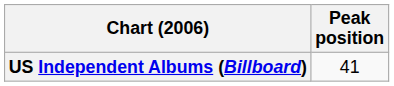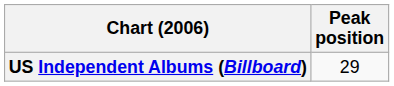US Independent Albums (Billboard) | Peak position: 41 -> 29
